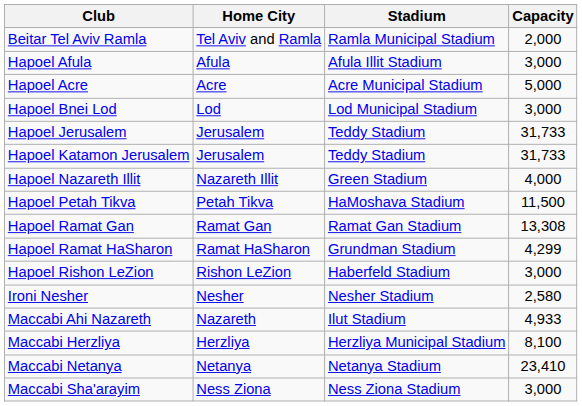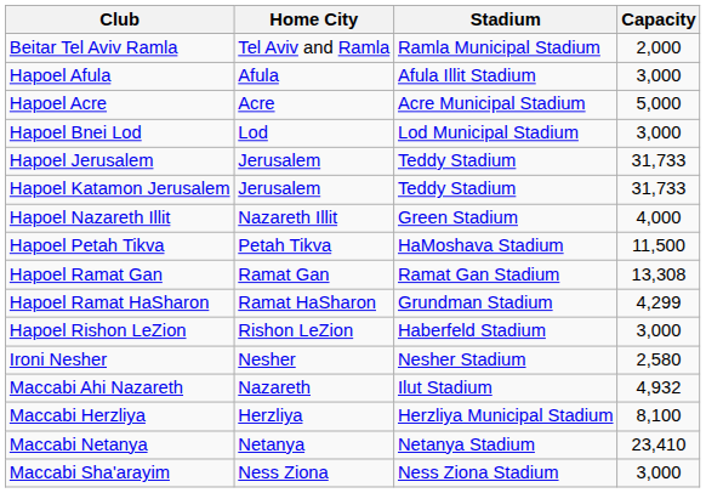Maccabi Ahi Nazareth | Capacity: 4,933 -> 4,932
